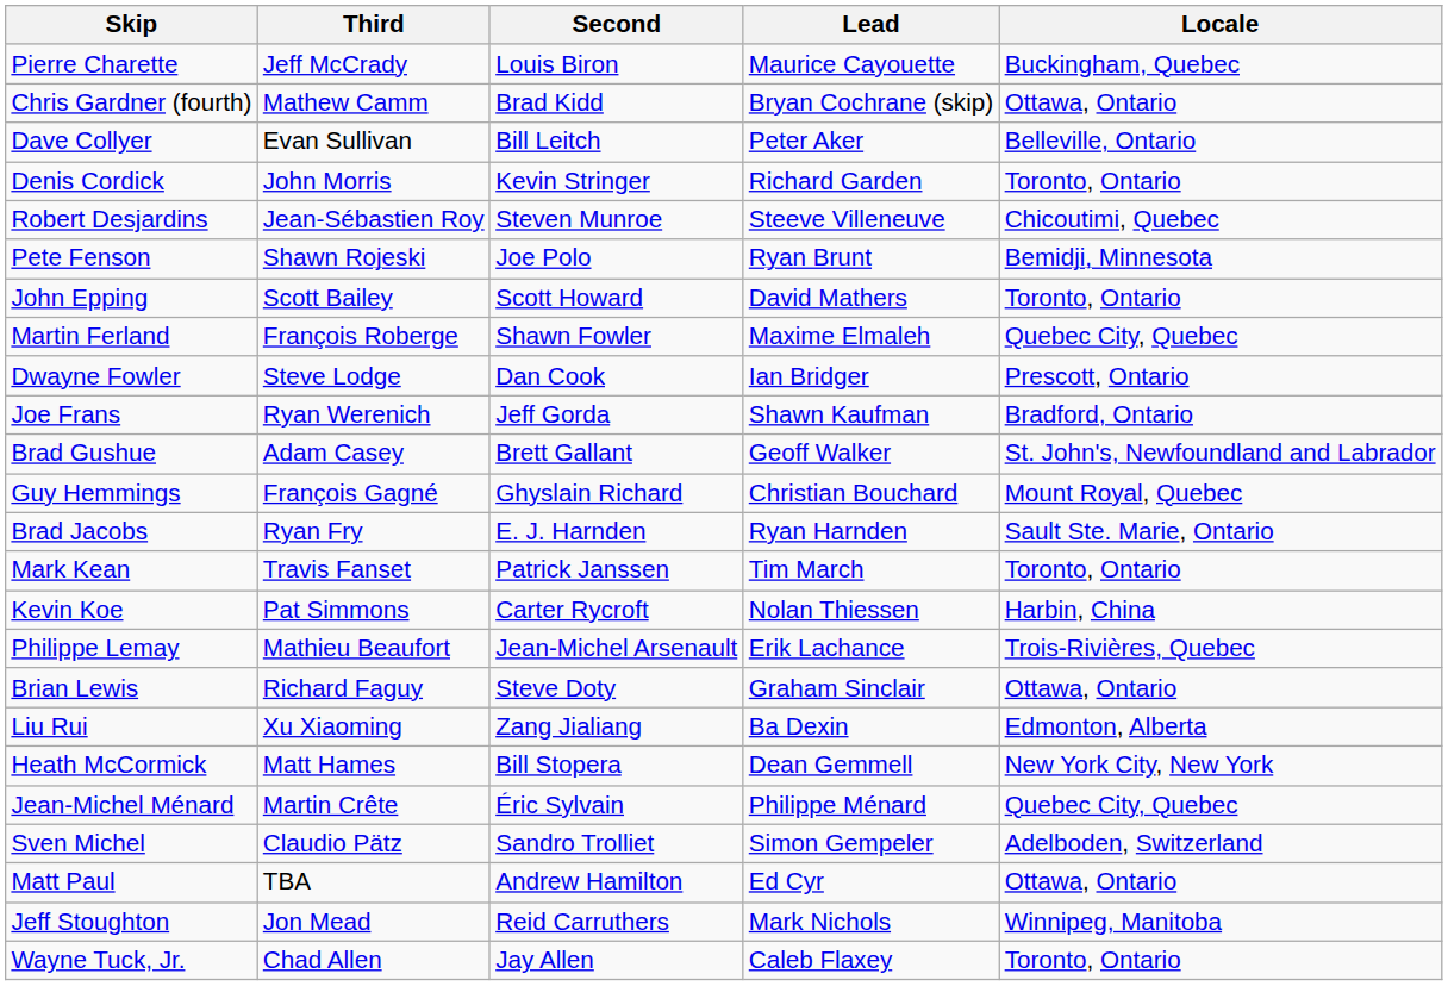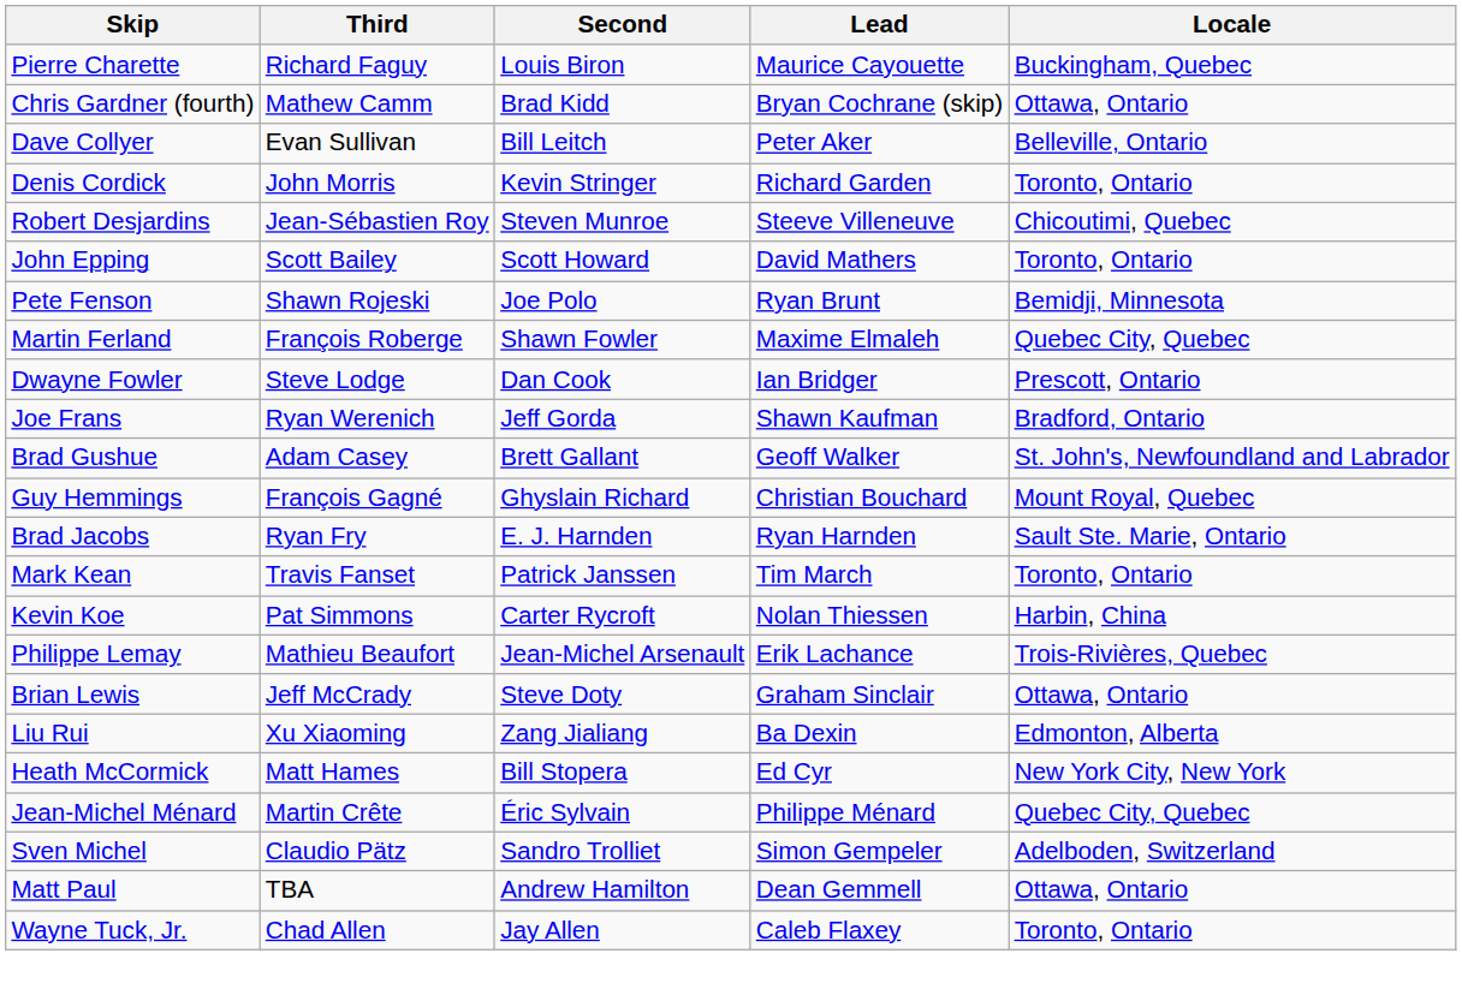Pierre Charette | Third: Jeff McCrady -> Richard Faguy
rows swapped: John Epping <-> Pete Fenson
Brian Lewis | Third: Richard Faguy -> Jeff McCrady
Heath McCormick | Lead: Dean Gemmell -> Ed Cyr
Matt Paul | Lead: Ed Cyr -> Dean Gemmell
- row: Jeff Stoughton | Jon Mead | Reid Carruthers | Mark Nichols | Winnipeg, Manitoba
